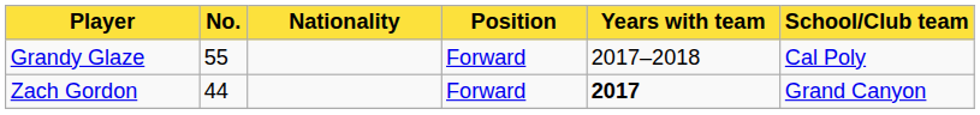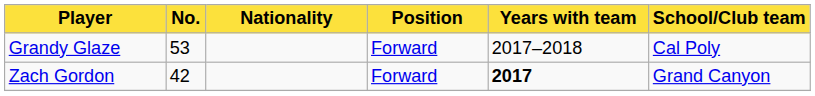Grandy Glaze | No.: 55 -> 53
Zach Gordon | No.: 44 -> 42
